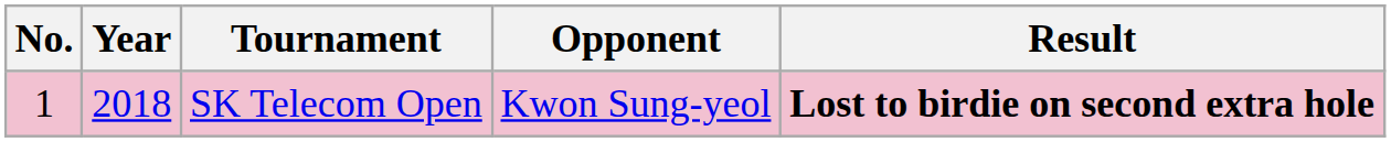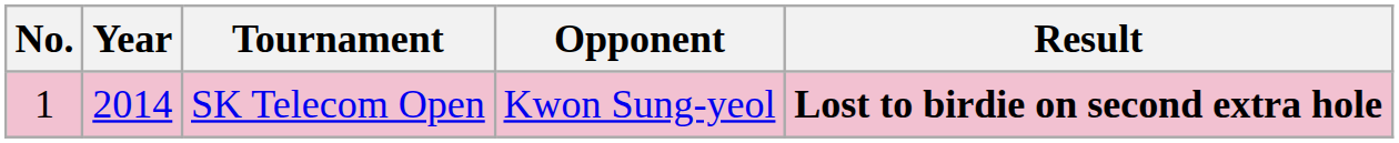SK Telecom Open | Year: 2018 -> 2014
